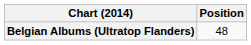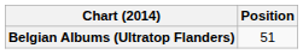Belgian Albums (Ultratop Flanders) | Position: 48 -> 51
